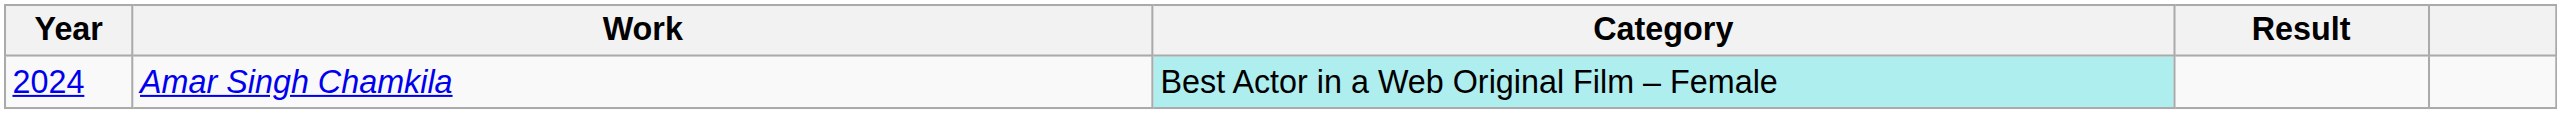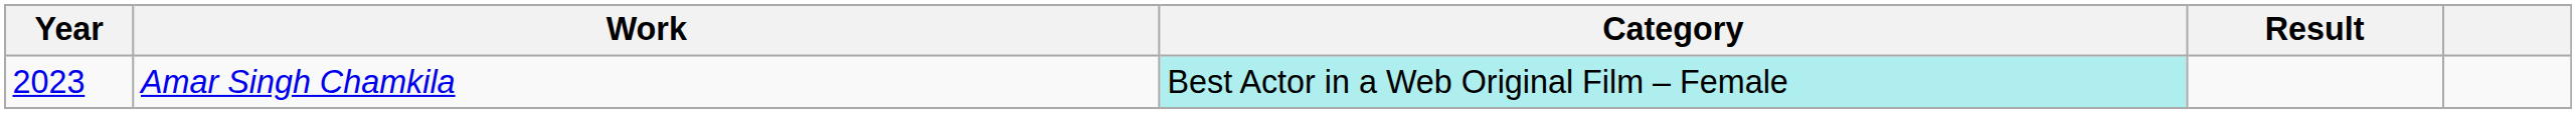Amar Singh Chamkila | Year: 2024 -> 2023
